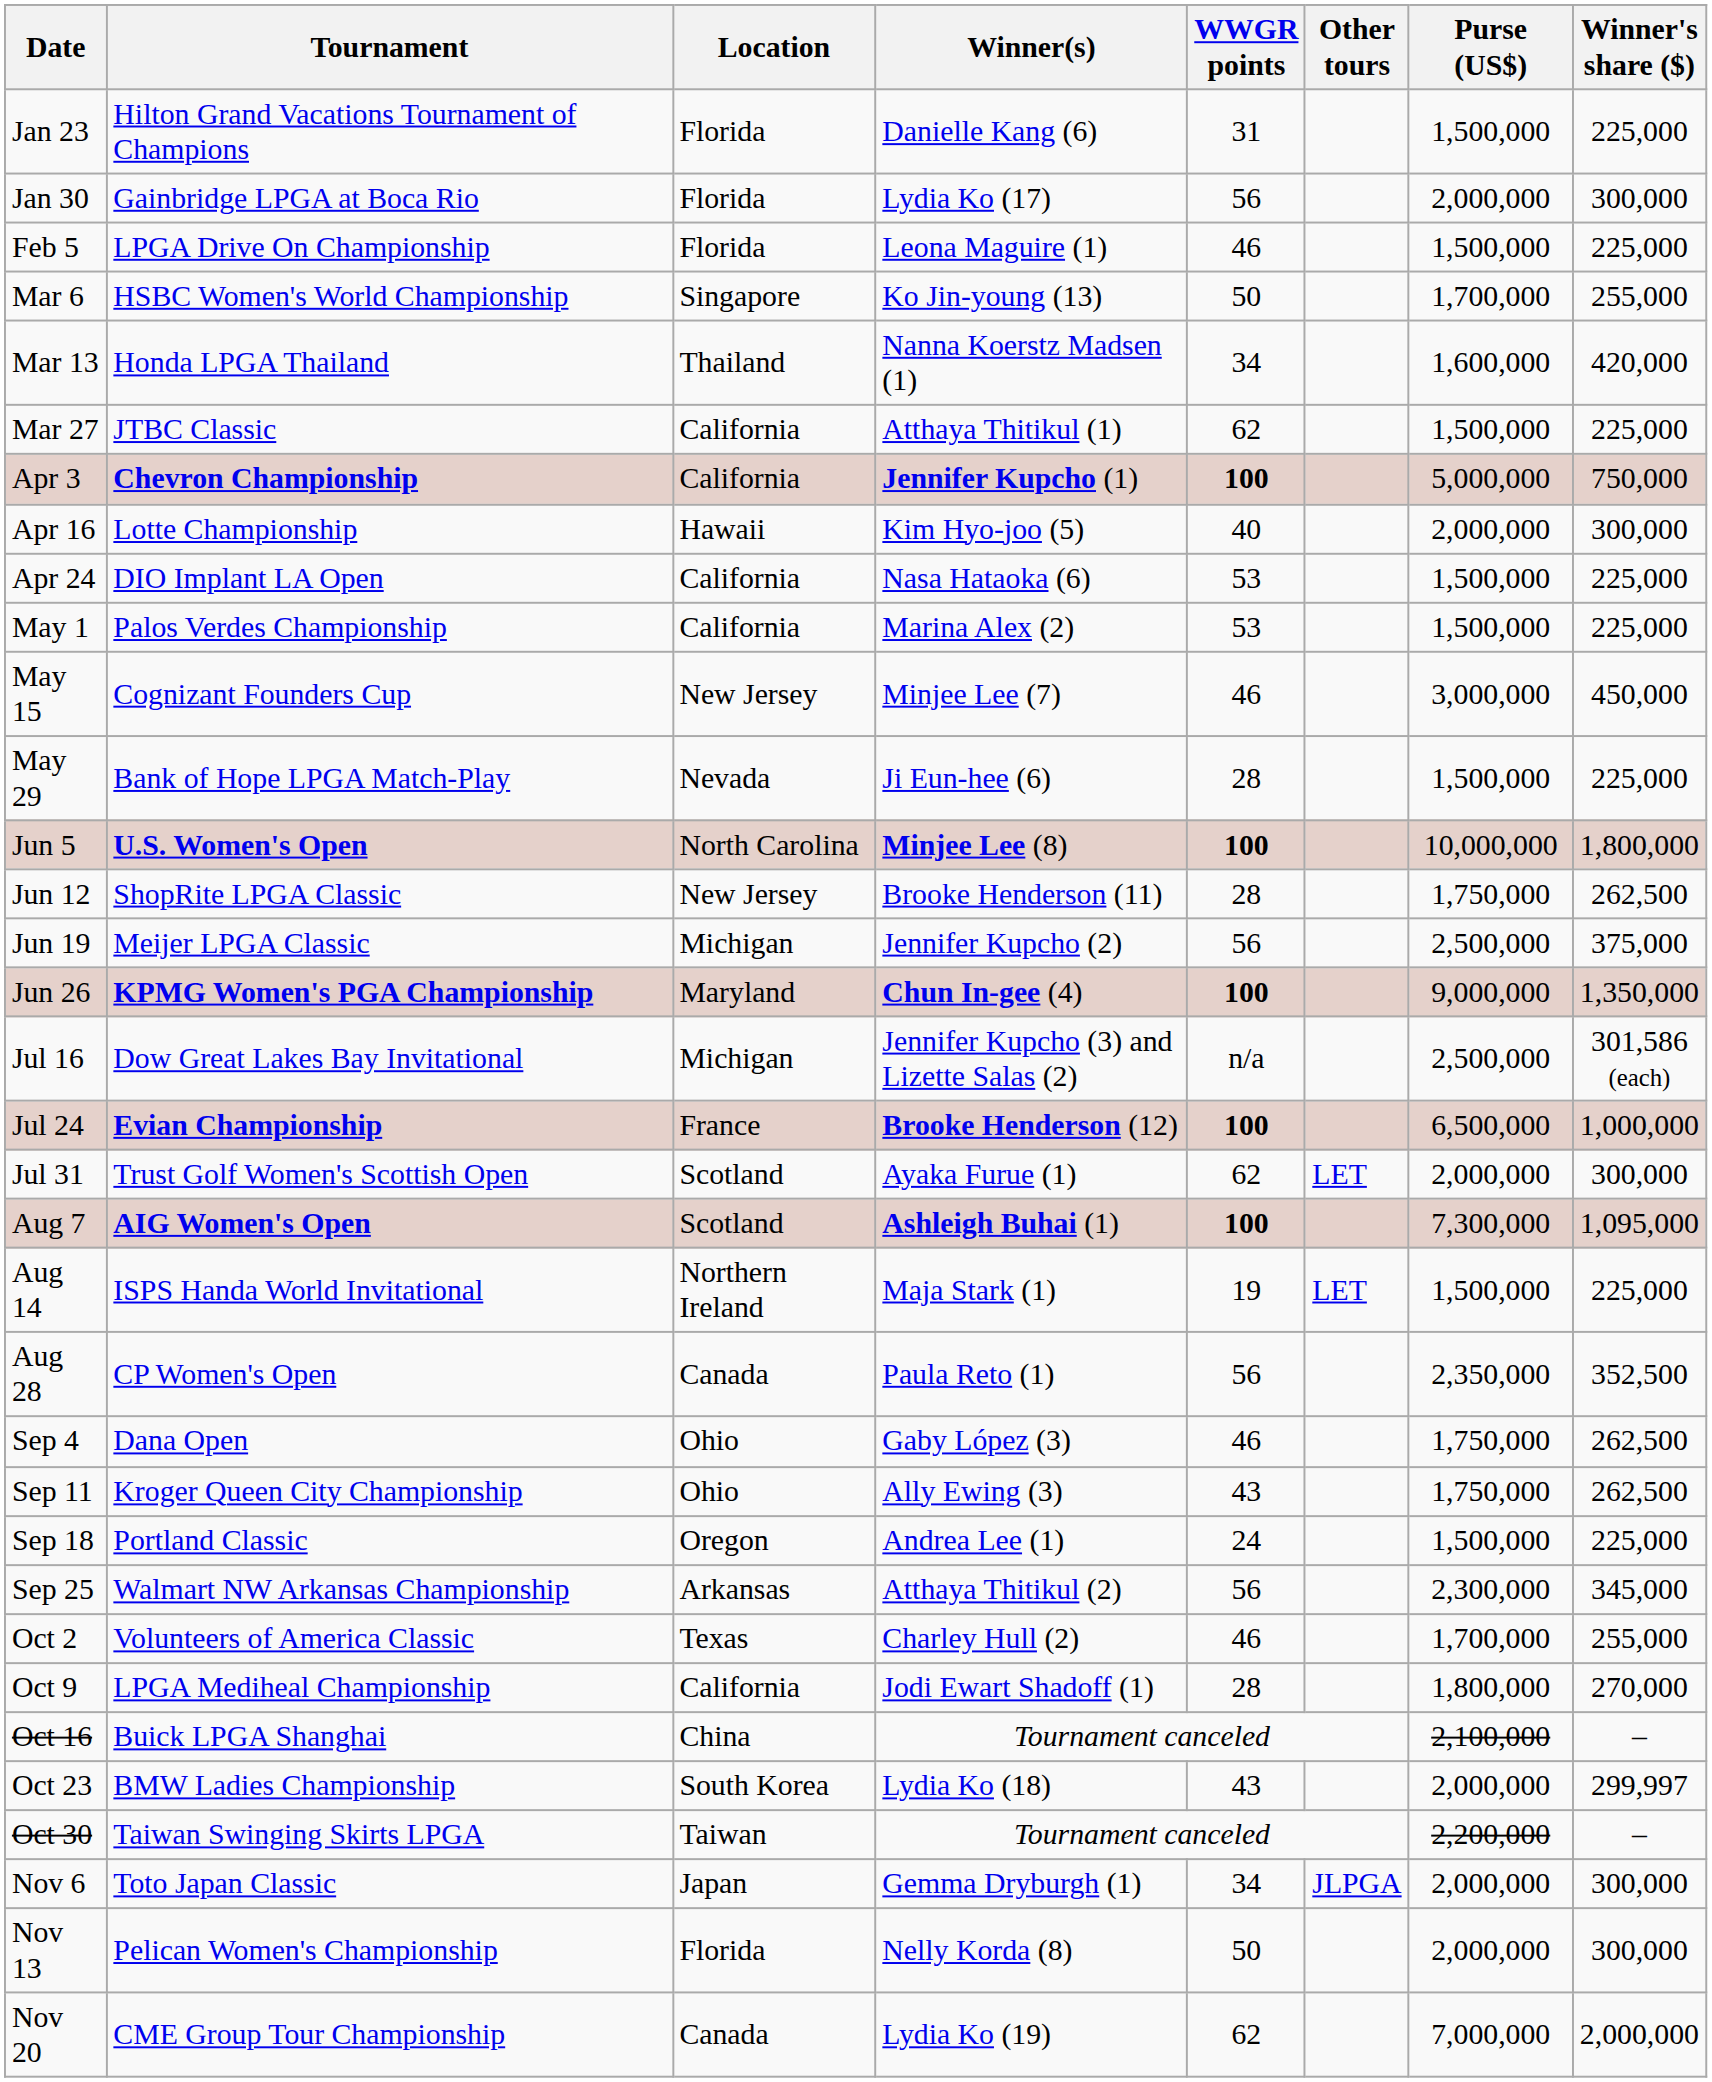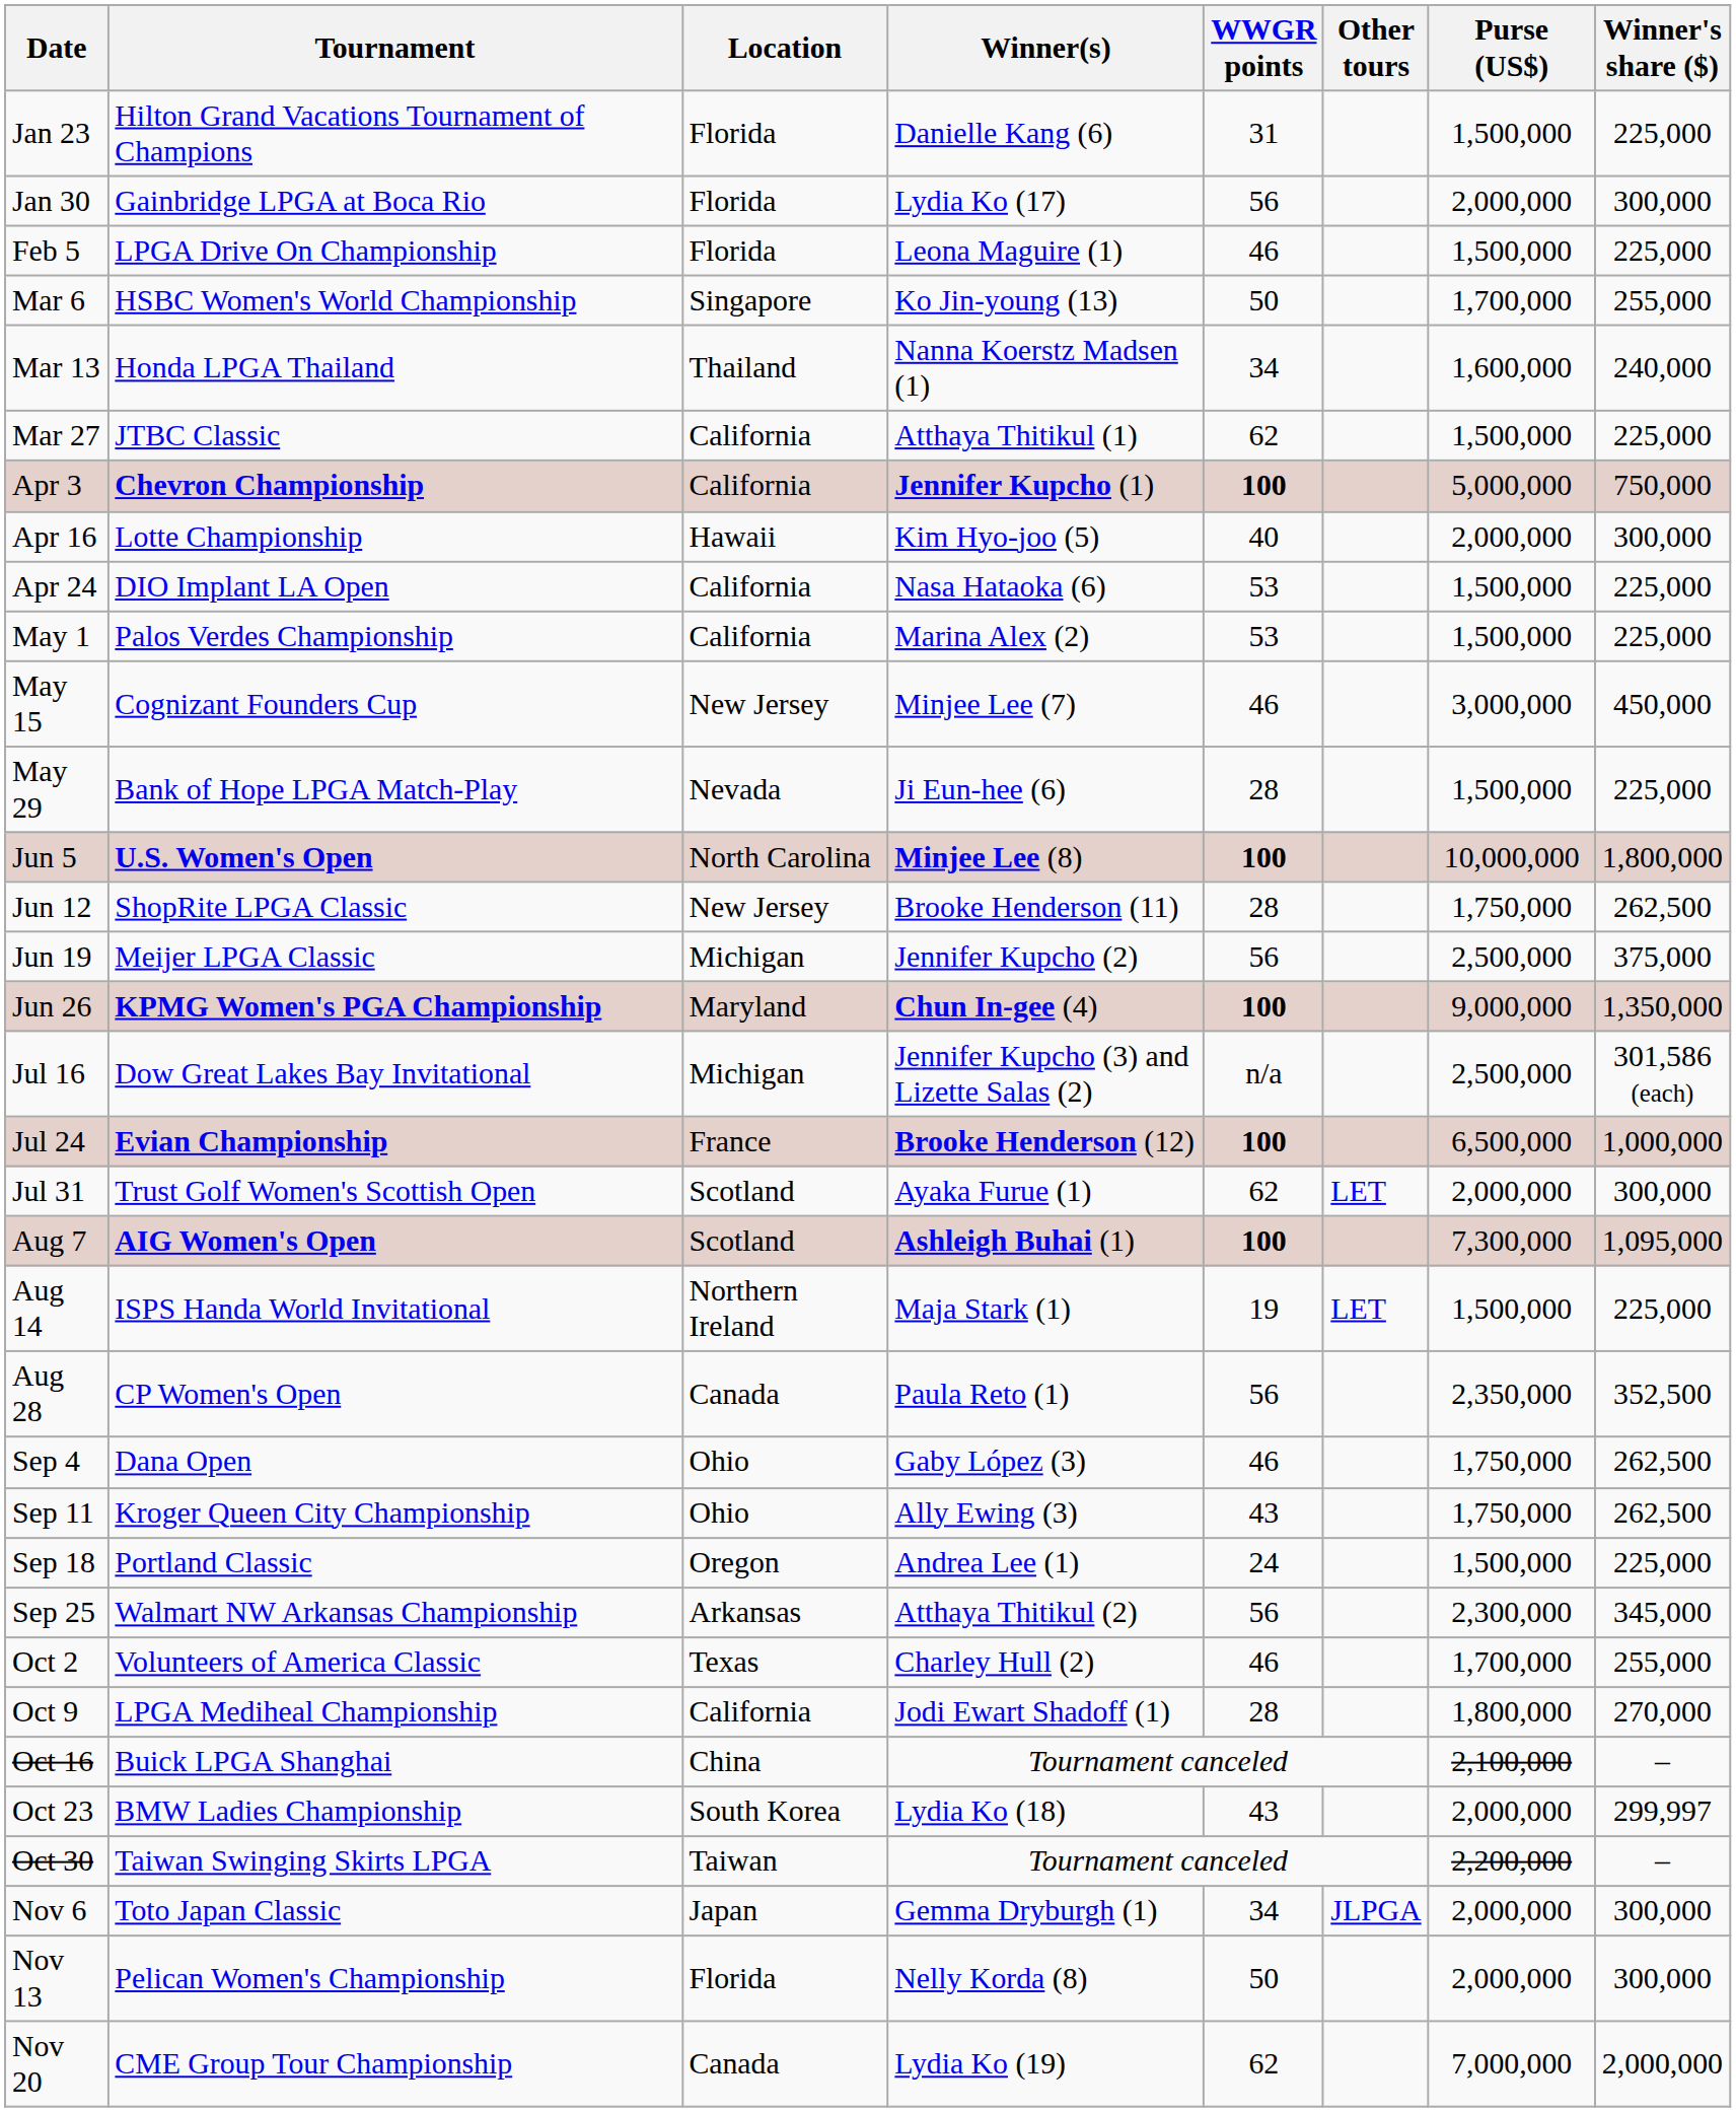Mar 13 | Winner's share ($): 420,000 -> 240,000
